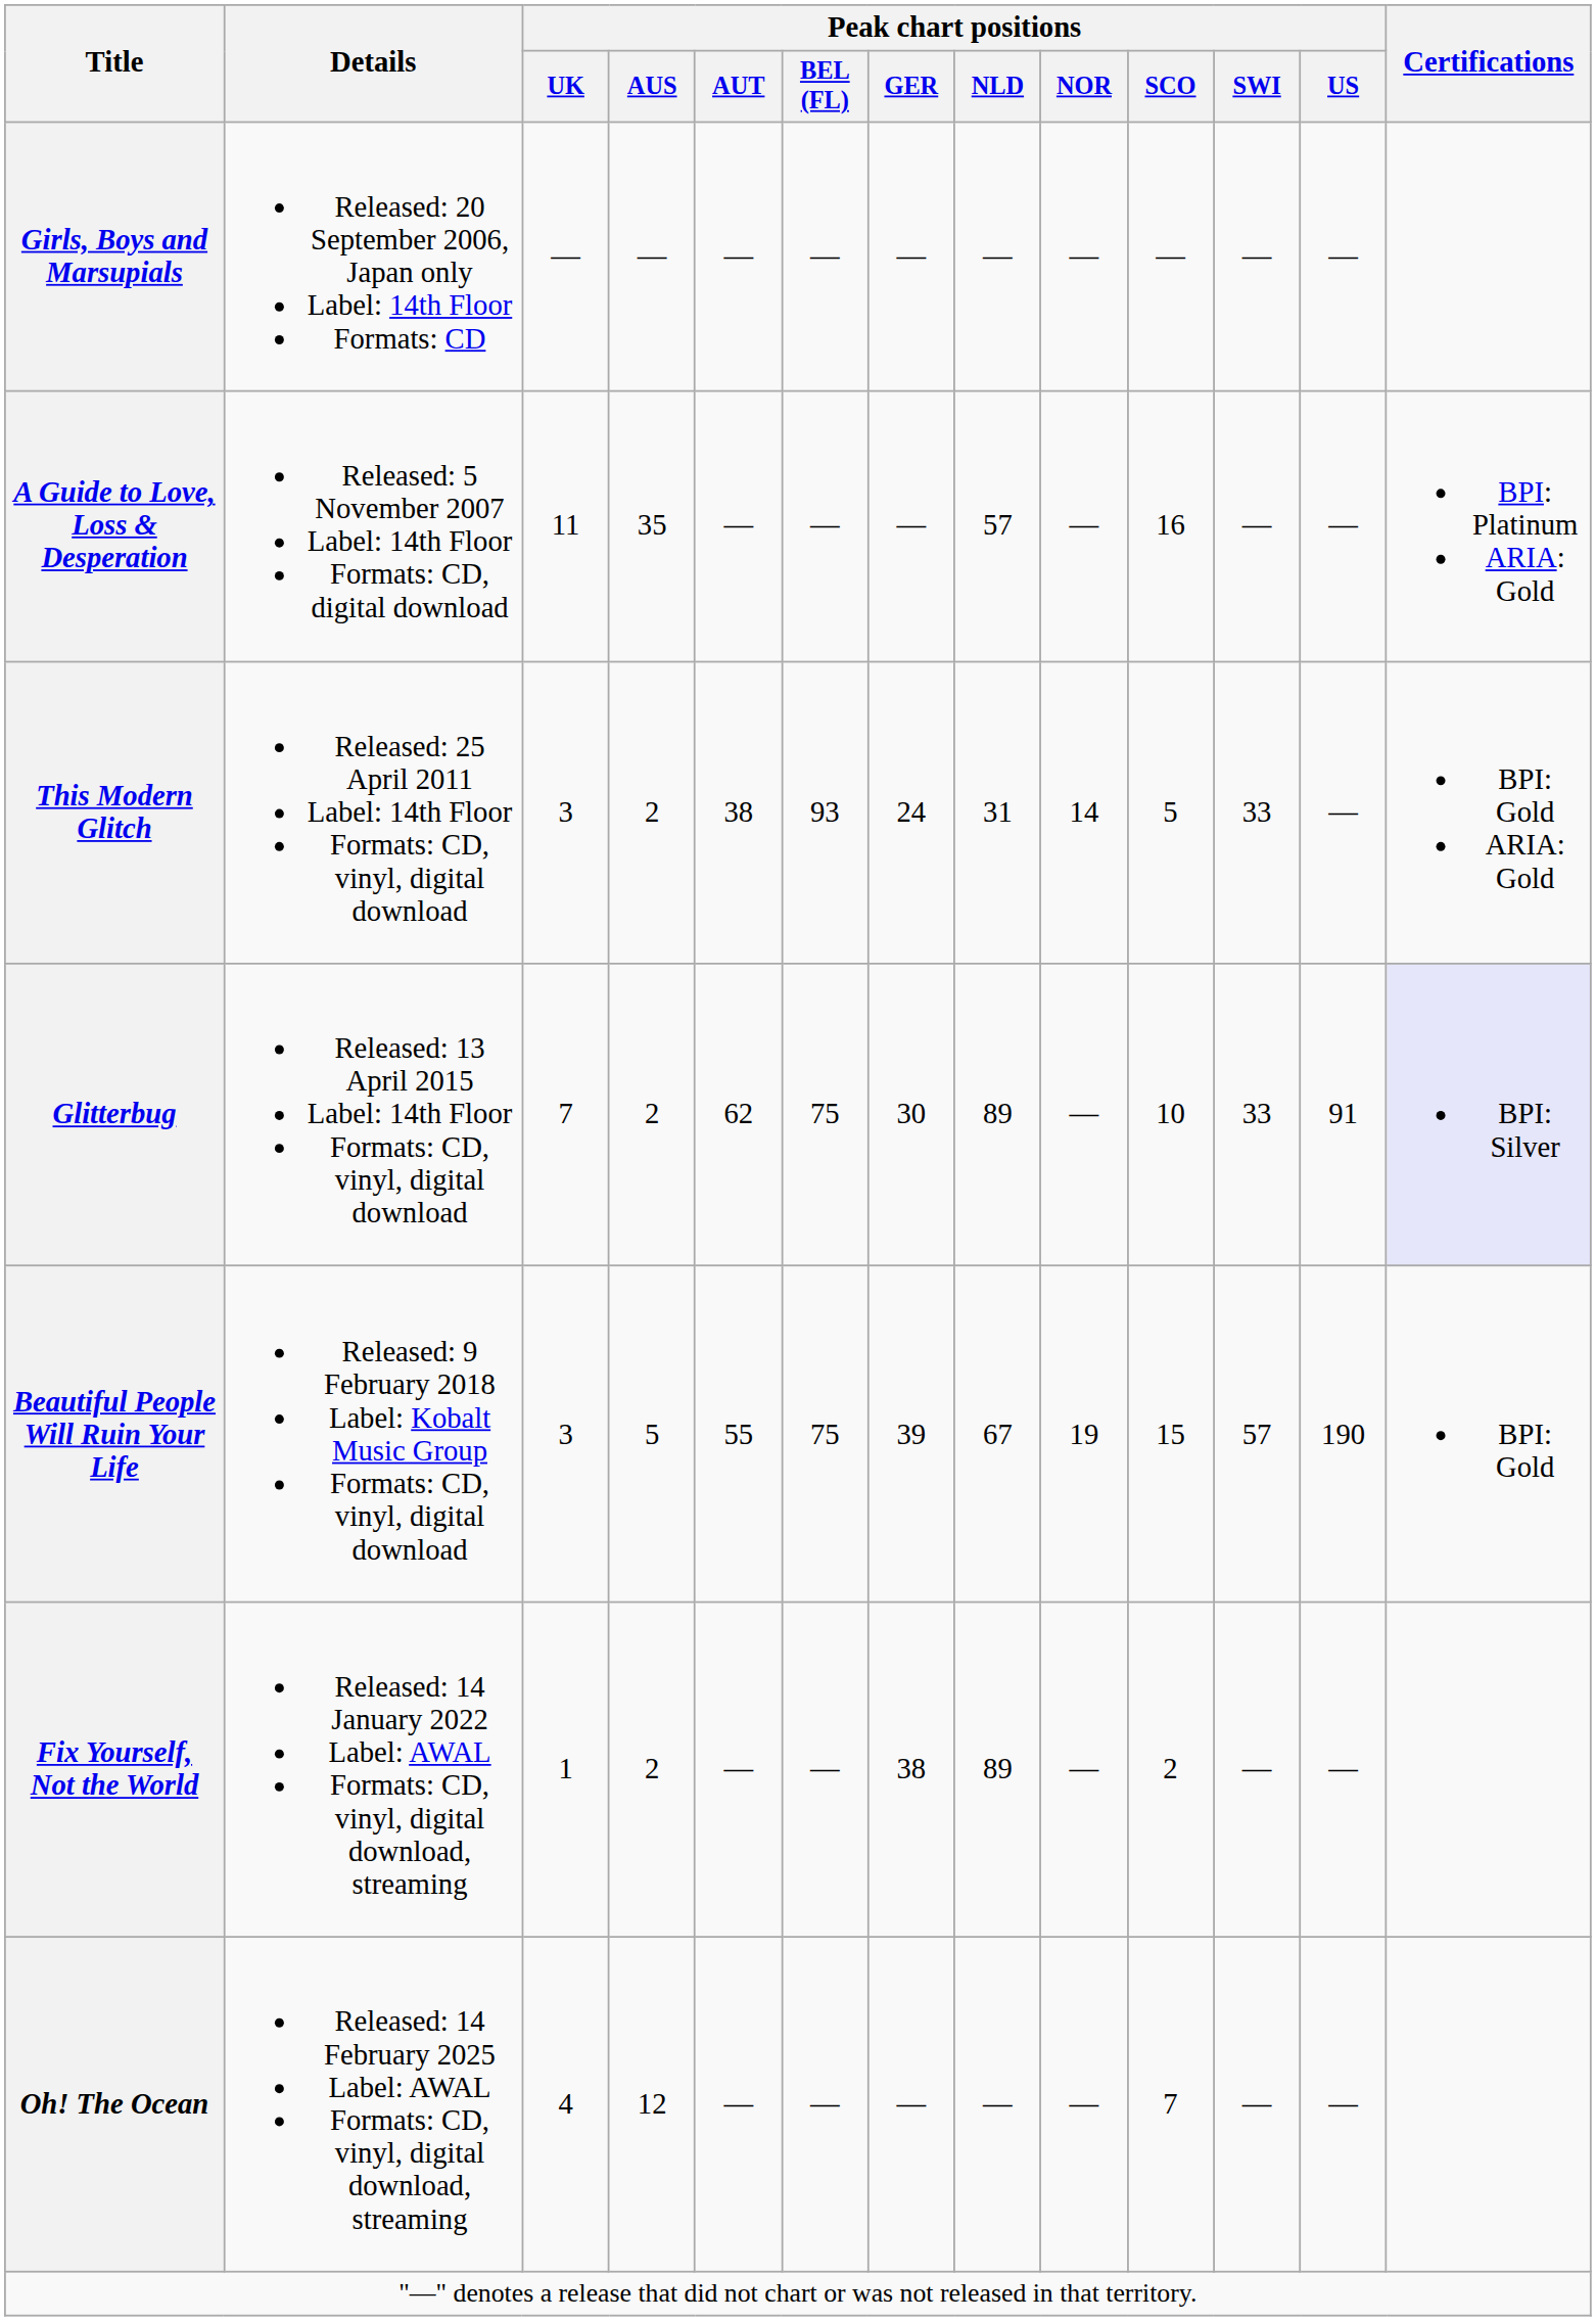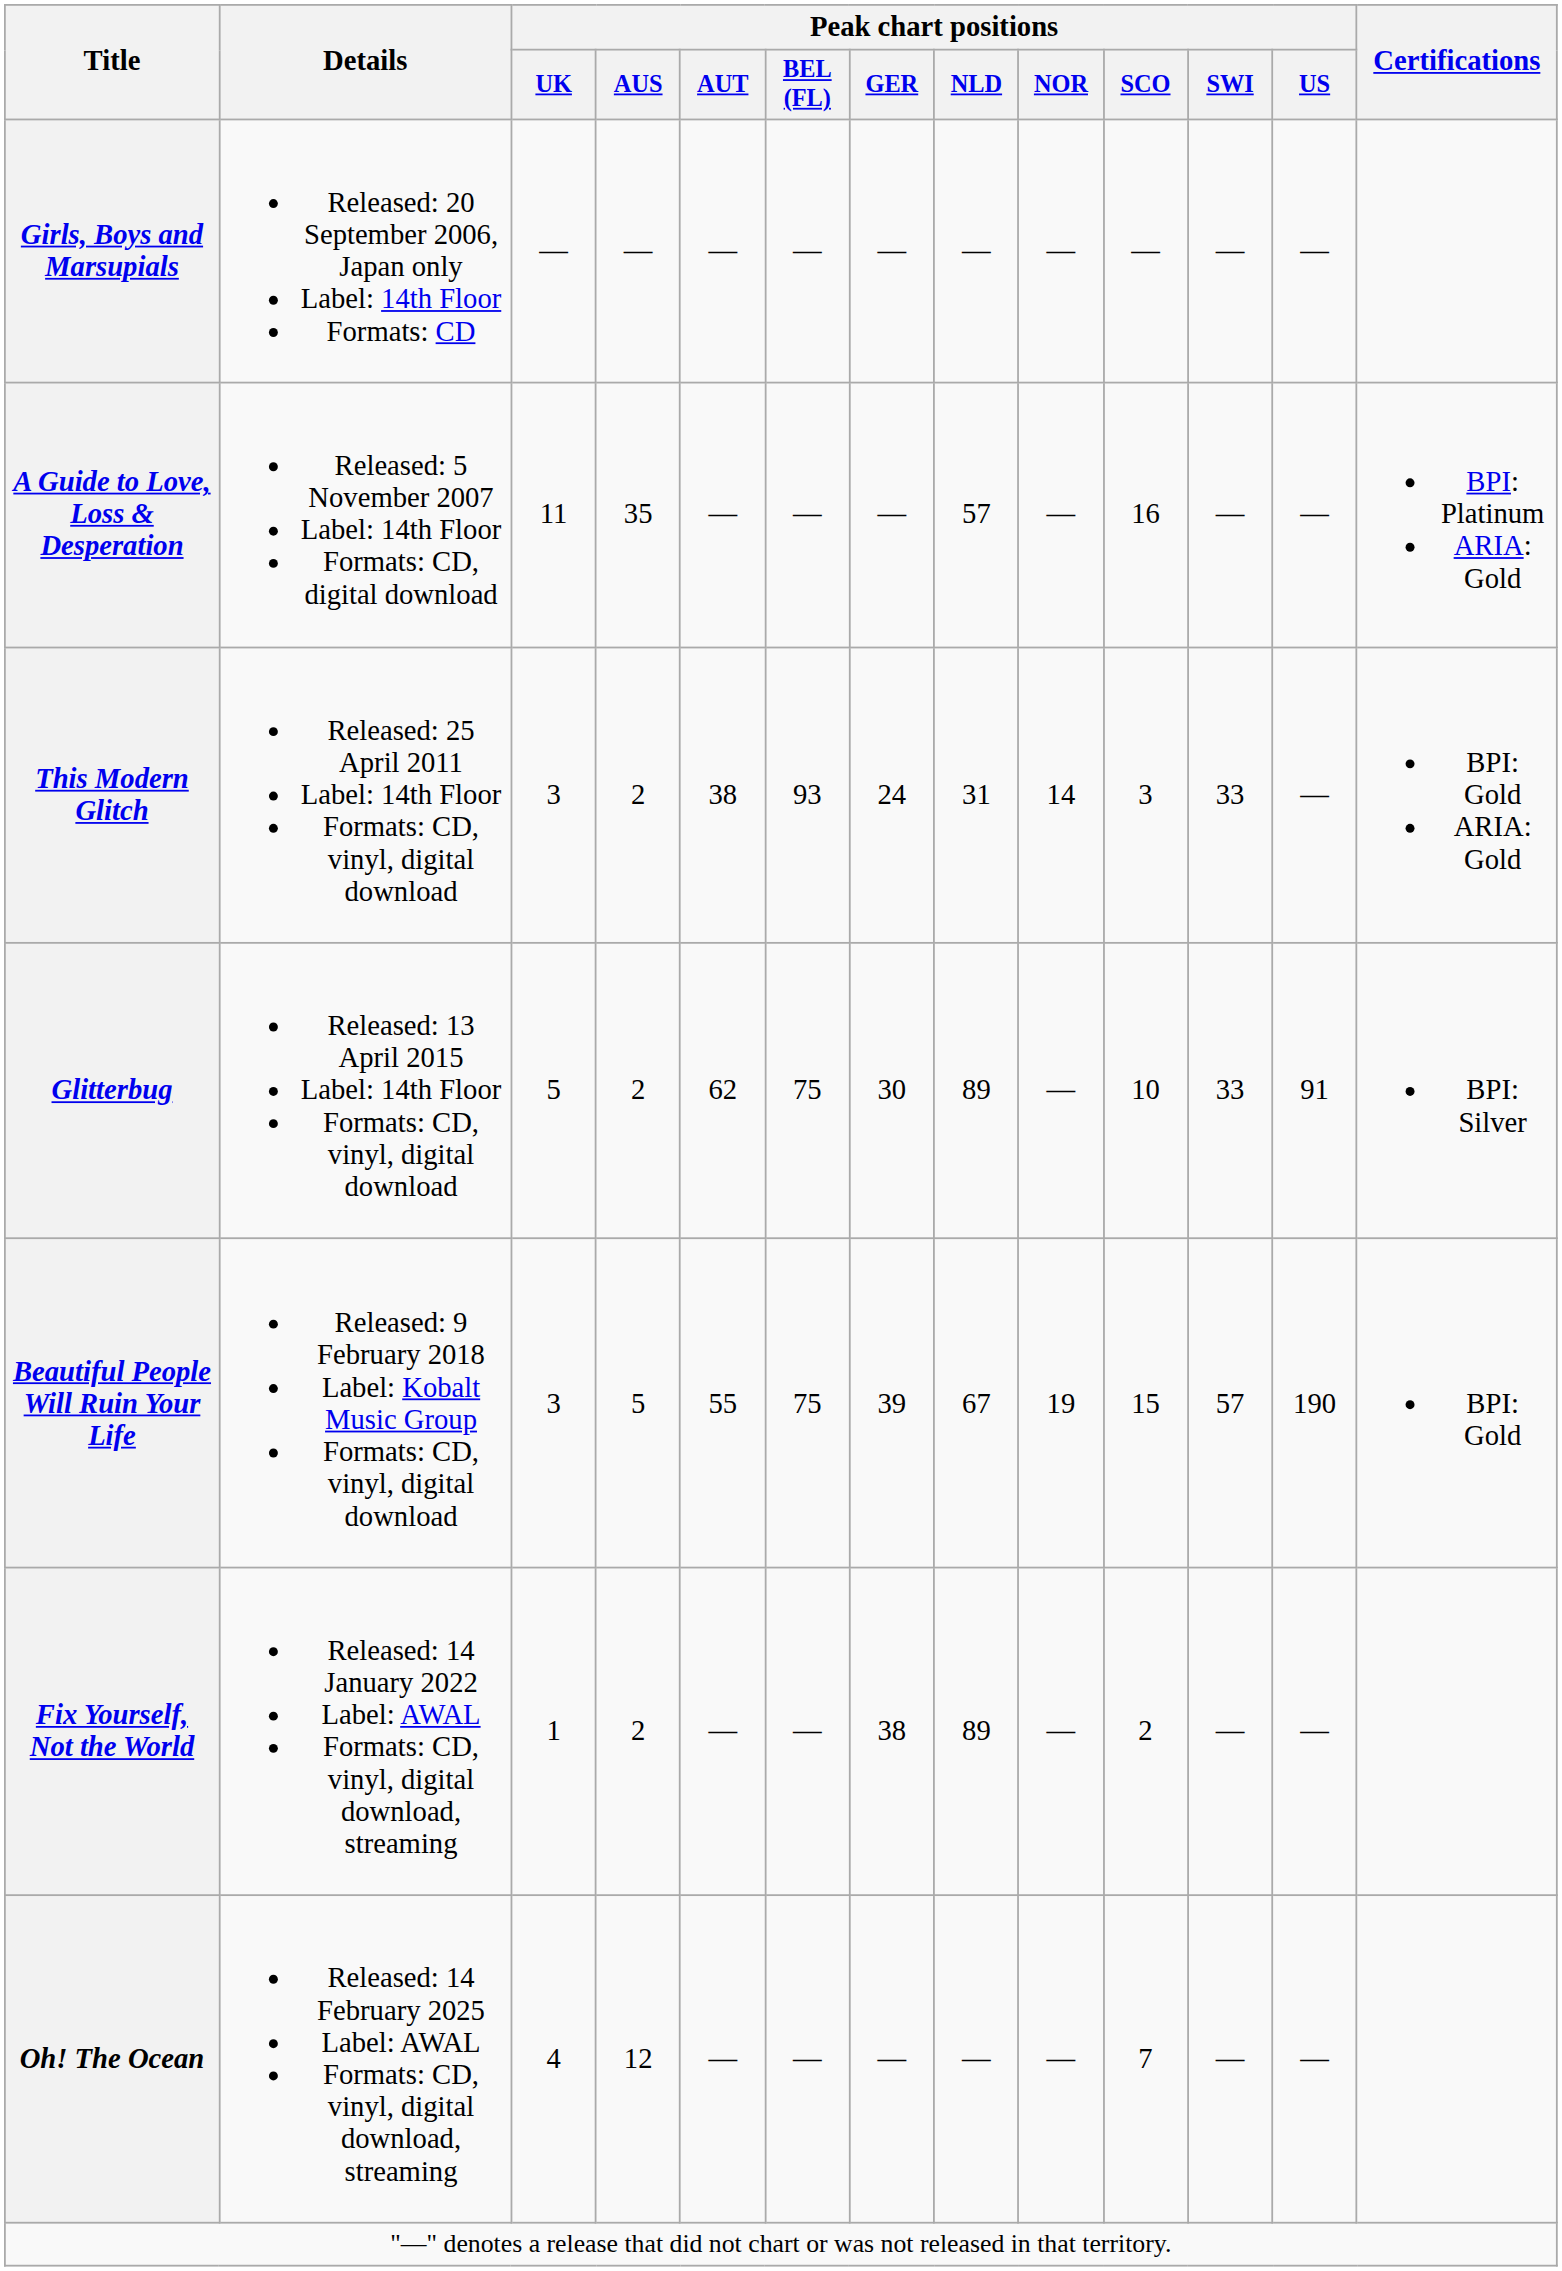This Modern Glitch | Peak chart positions / SCO: 5 -> 3
Glitterbug | Peak chart positions / UK: 7 -> 5
Glitterbug | Certifications: lavender background -> no background
